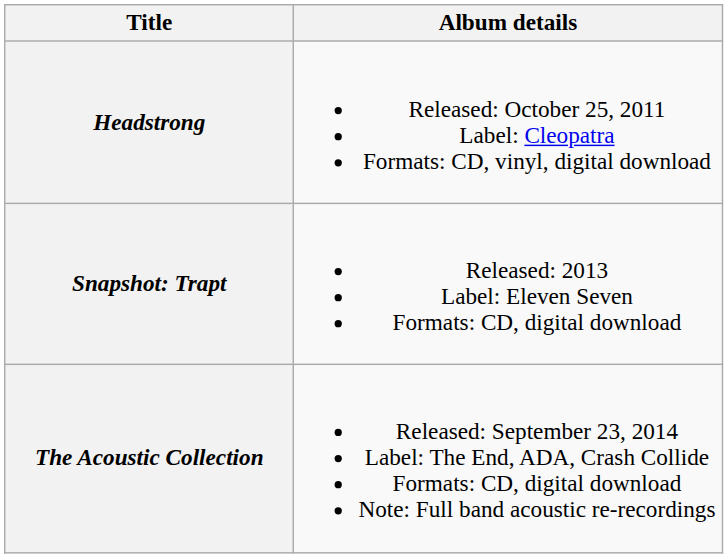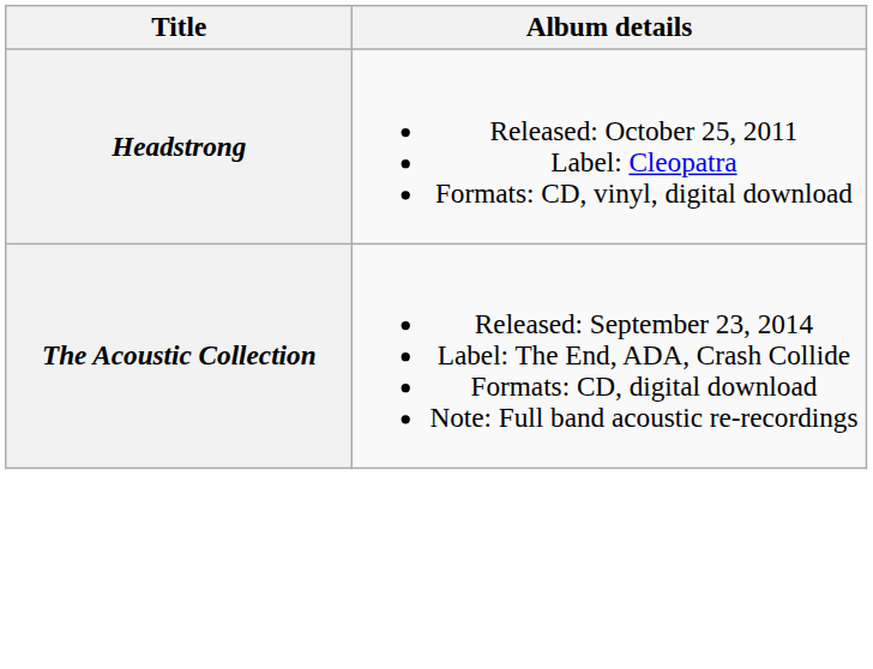- row: Snapshot: Trapt | Released: 2013 Label: Eleven Seven Formats: CD, digital download
